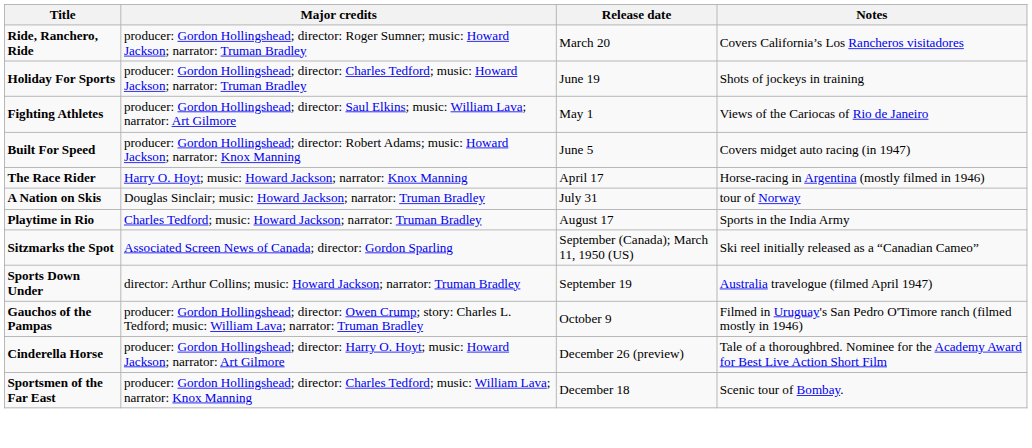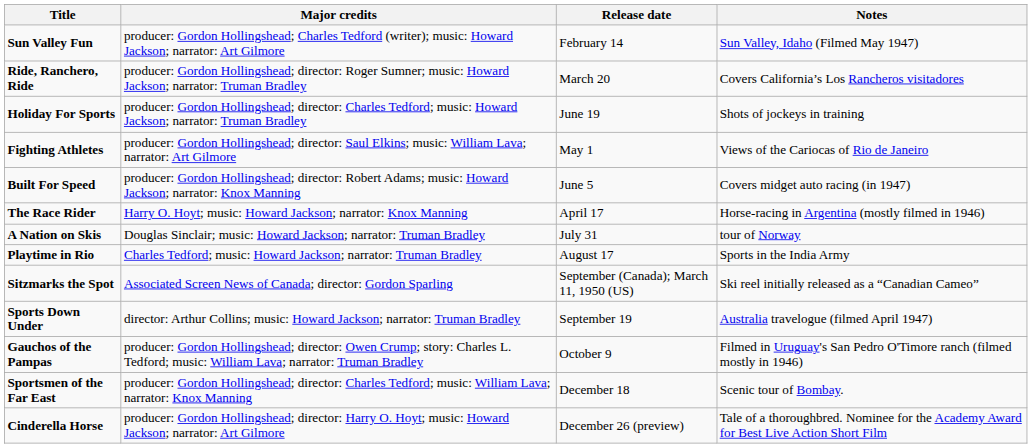+ row: Sun Valley Fun | producer: Gordon Hollingshead; Charles Tedford (writer); music: Howard Jackson; narrator: Art Gilmore | February 14 | Sun Valley, Idaho (Filmed May 1947)
rows swapped: Sportsmen of the Far East <-> Cinderella Horse
